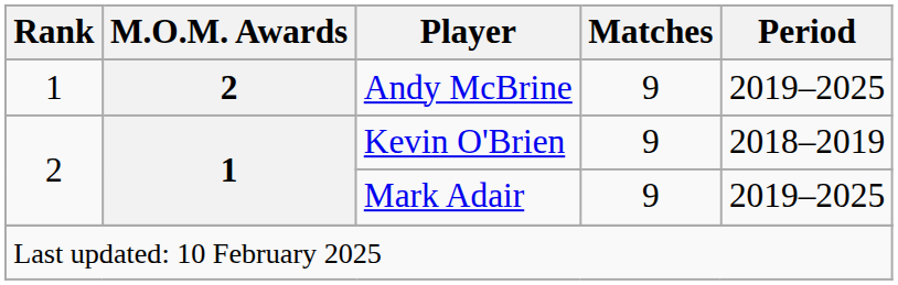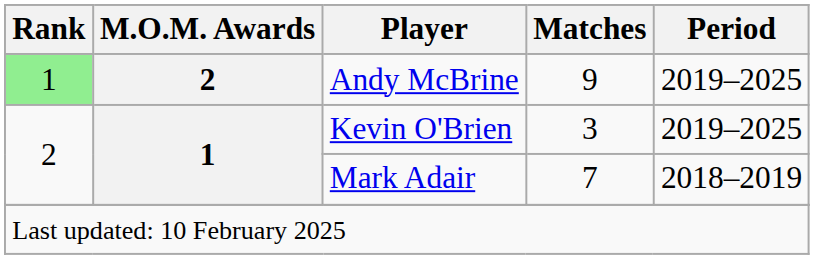Andy McBrine | Rank: no background -> lightgreen background
Kevin O'Brien | Matches: 9 -> 3
Kevin O'Brien | Period: 2018–2019 -> 2019–2025
Mark Adair | Matches: 9 -> 7
Mark Adair | Period: 2019–2025 -> 2018–2019
